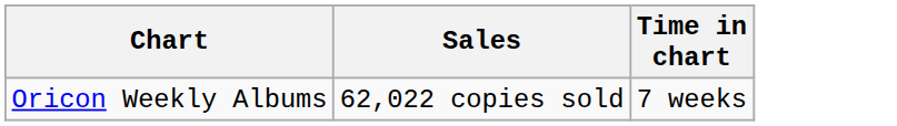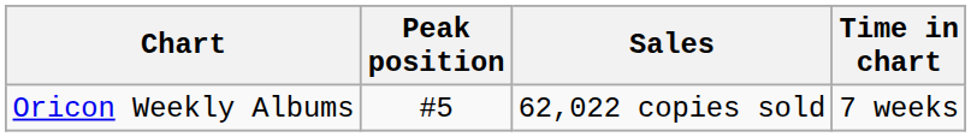+ column: Peak position | #5
